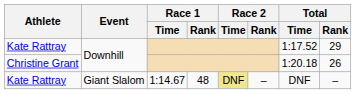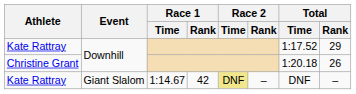Kate Rattray / Giant Slalom | Race 1 / Rank: 48 -> 42
